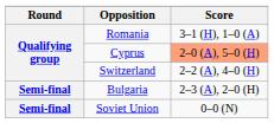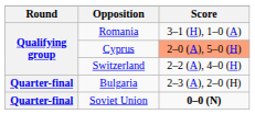Bulgaria | Round: Semi-final -> Quarter-final
Soviet Union | Round: Semi-final -> Quarter-final
Soviet Union | Score: normal -> bold
